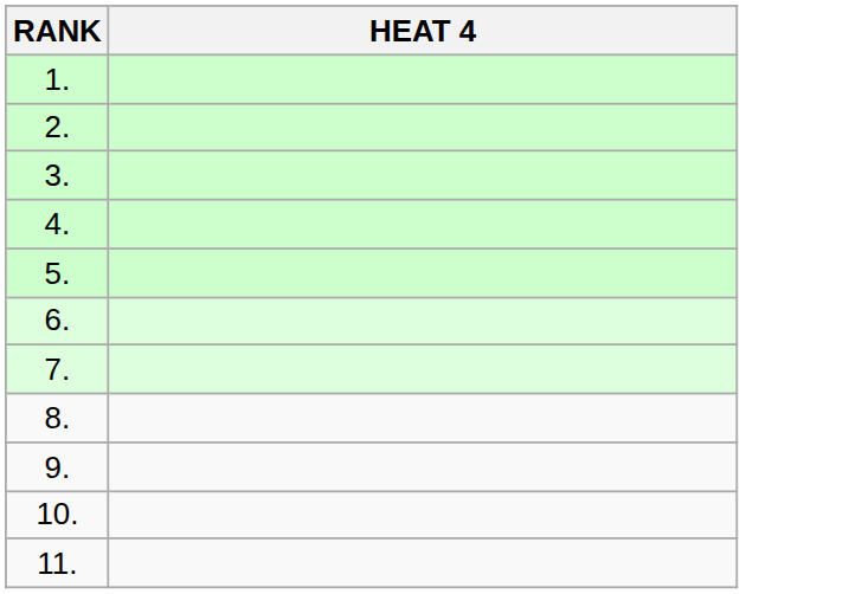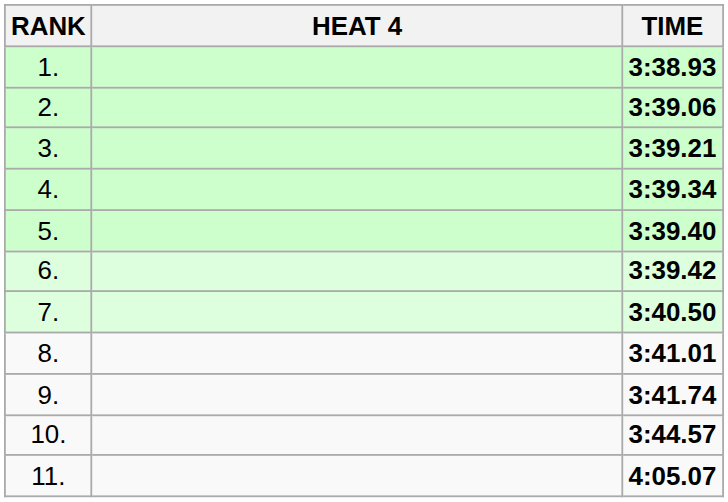+ column: TIME | 3:38.93 | 3:39.06 | 3:39.21 | 3:39.34 | 3:39.40 | 3:39.42 | 3:40.50 | 3:41.01 | 3:41.74 | 3:44.57 | 4:05.07
